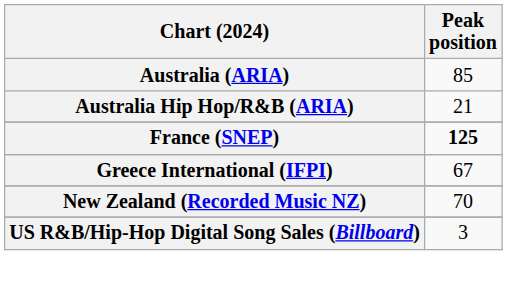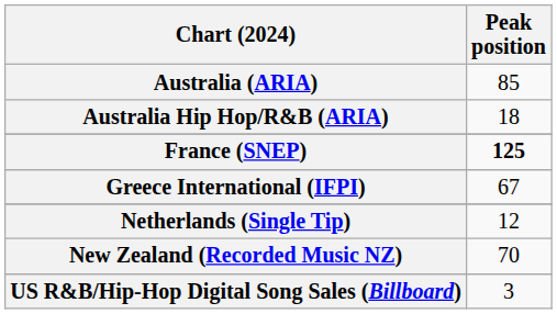Australia Hip Hop/R&B (ARIA) | Peak position: 21 -> 18
+ row: Netherlands (Single Tip) | 12
